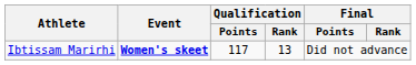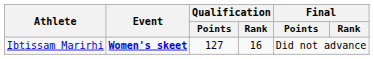Ibtissam Marirhi | Qualification / Points: 117 -> 127
Ibtissam Marirhi | Qualification / Rank: 13 -> 16
